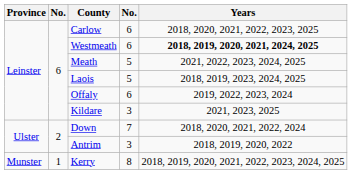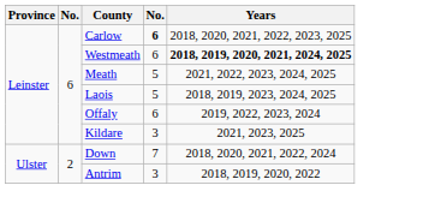Carlow | column 4: normal -> bold
- row: Munster | 1 | Kerry | 8 | 2018, 2019, 2020, 2021, 2022, 2023, 2024, 2025
